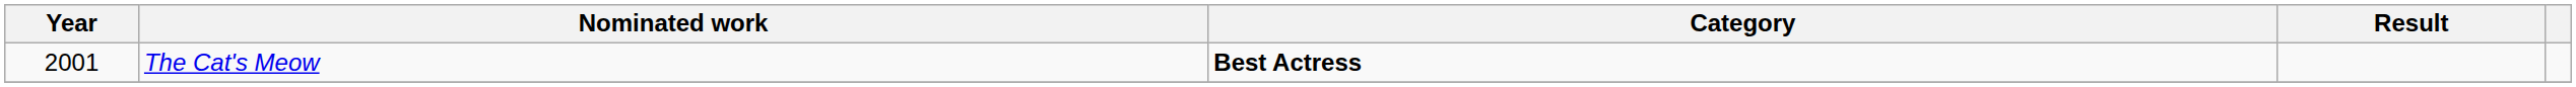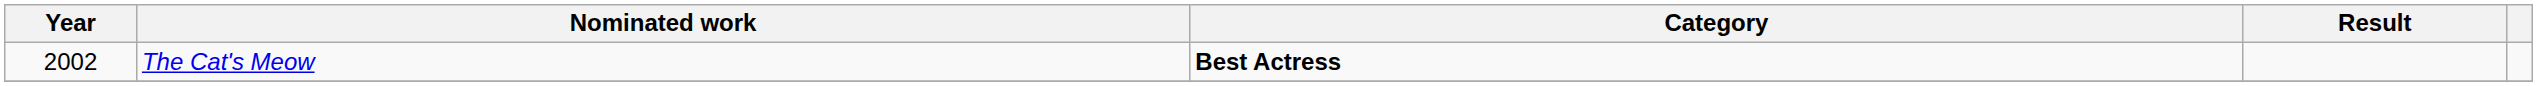The Cat's Meow | Year: 2001 -> 2002
